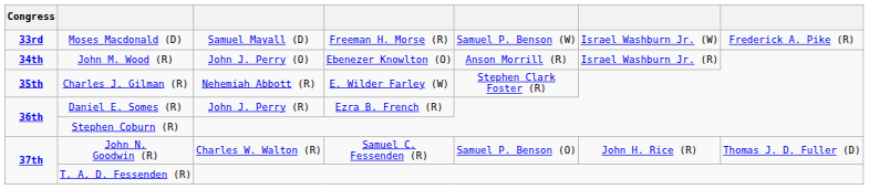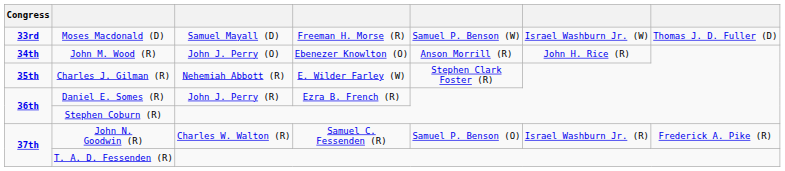Moses Macdonald (D) | column 7: Frederick A. Pike (R) -> Thomas J. D. Fuller (D)
John M. Wood (R) | column 6: Israel Washburn Jr. (R) -> John H. Rice (R)
John N. Goodwin (R) | column 6: John H. Rice (R) -> Israel Washburn Jr. (R)
John N. Goodwin (R) | column 7: Thomas J. D. Fuller (D) -> Frederick A. Pike (R)
